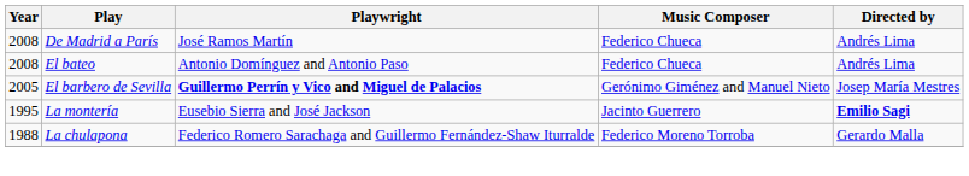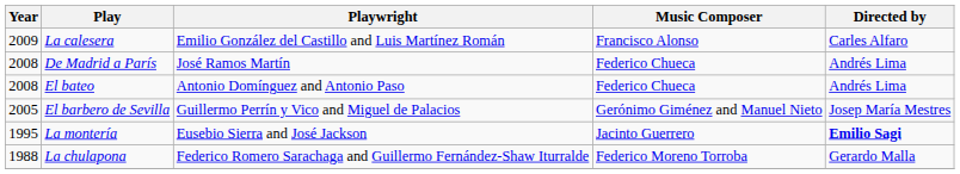+ row: 2009 | La calesera | Emilio González del Castillo and Luis Martínez Román | Francisco Alonso | Carles Alfaro
El barbero de Sevilla | Playwright: bold -> normal
